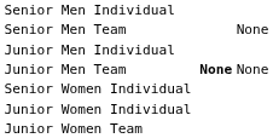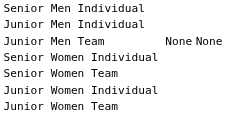- row: Senior Men Team | None
Junior Men Team | column 3: bold -> normal
+ row: Senior Women Team
